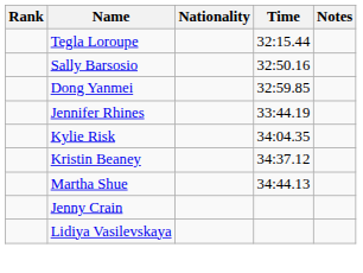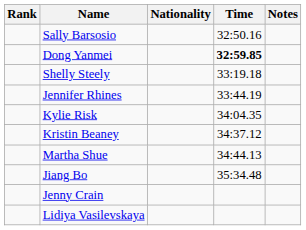- row: Tegla Loroupe | 32:15.44
Dong Yanmei | Time: normal -> bold
+ row: Shelly Steely | 33:19.18
+ row: Jiang Bo | 35:34.48
